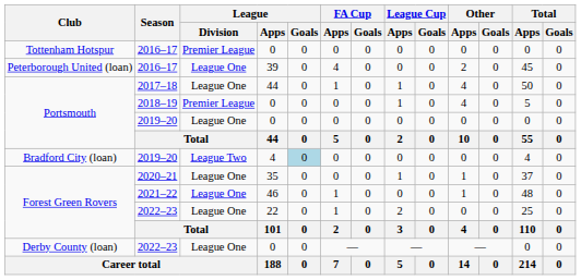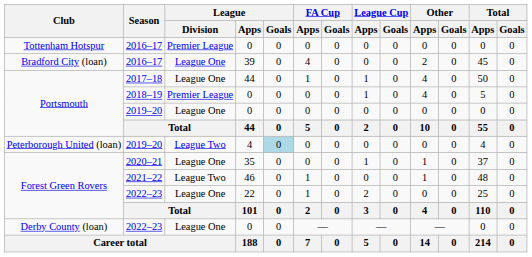2016–17 / 39 | Club: Peterborough United (loan) -> Bradford City (loan)
2019–20 / 4 | Club: Bradford City (loan) -> Peterborough United (loan)
2021–22 | League / Division: League One -> League Two
